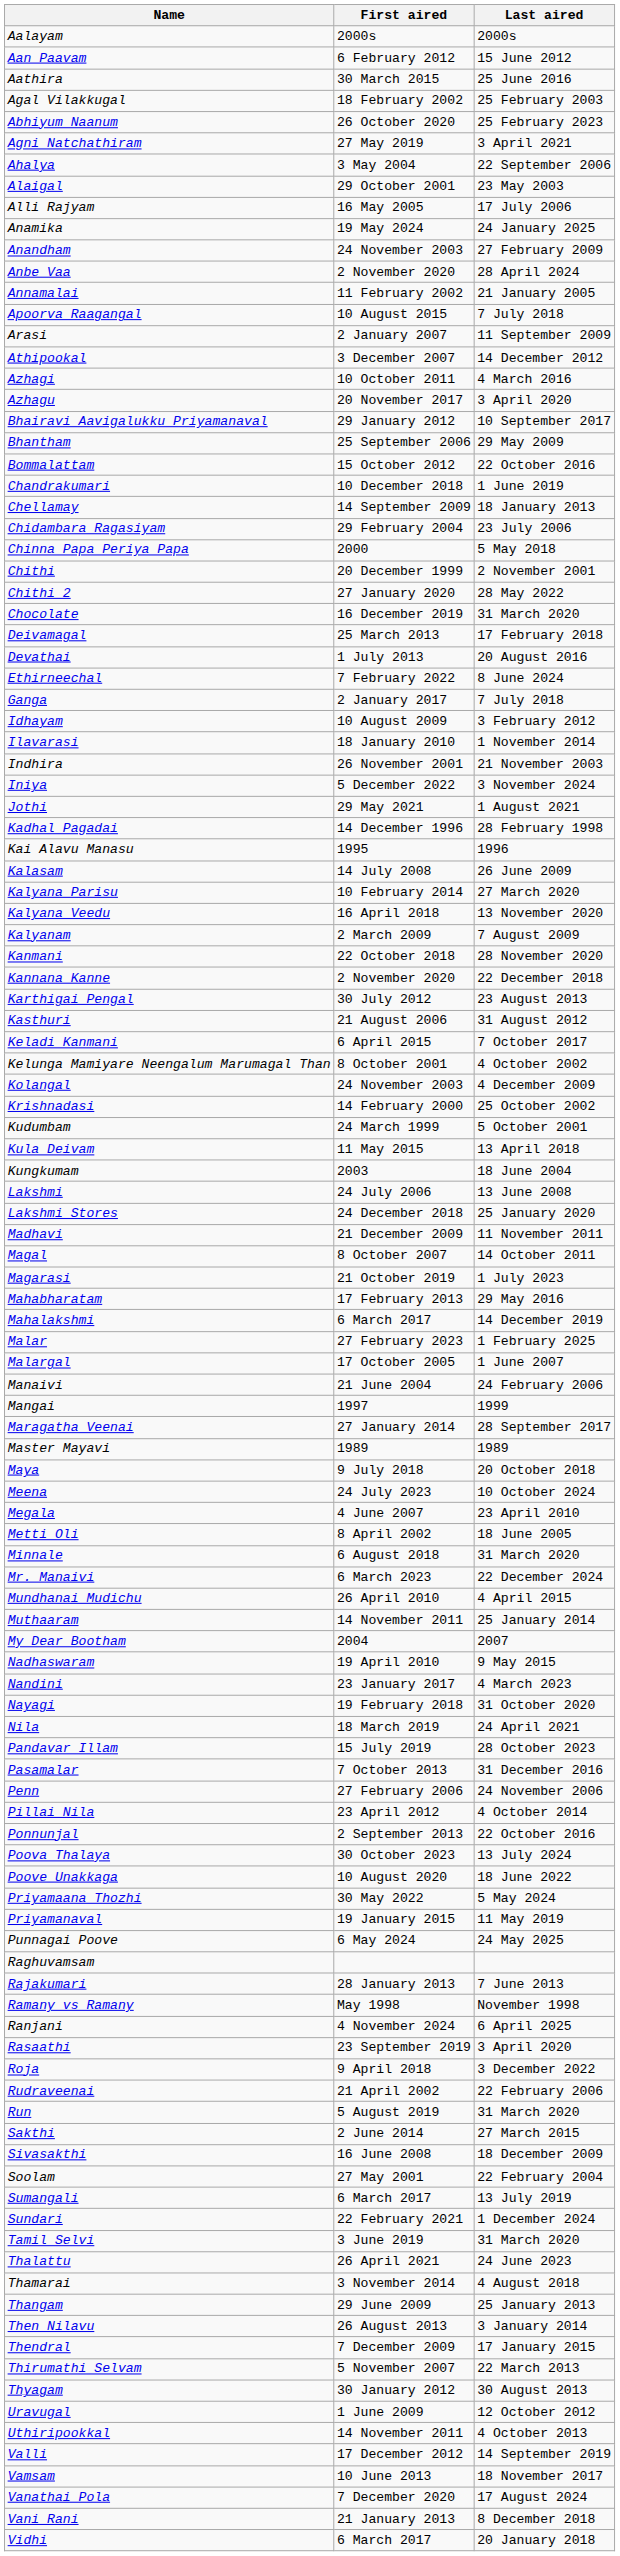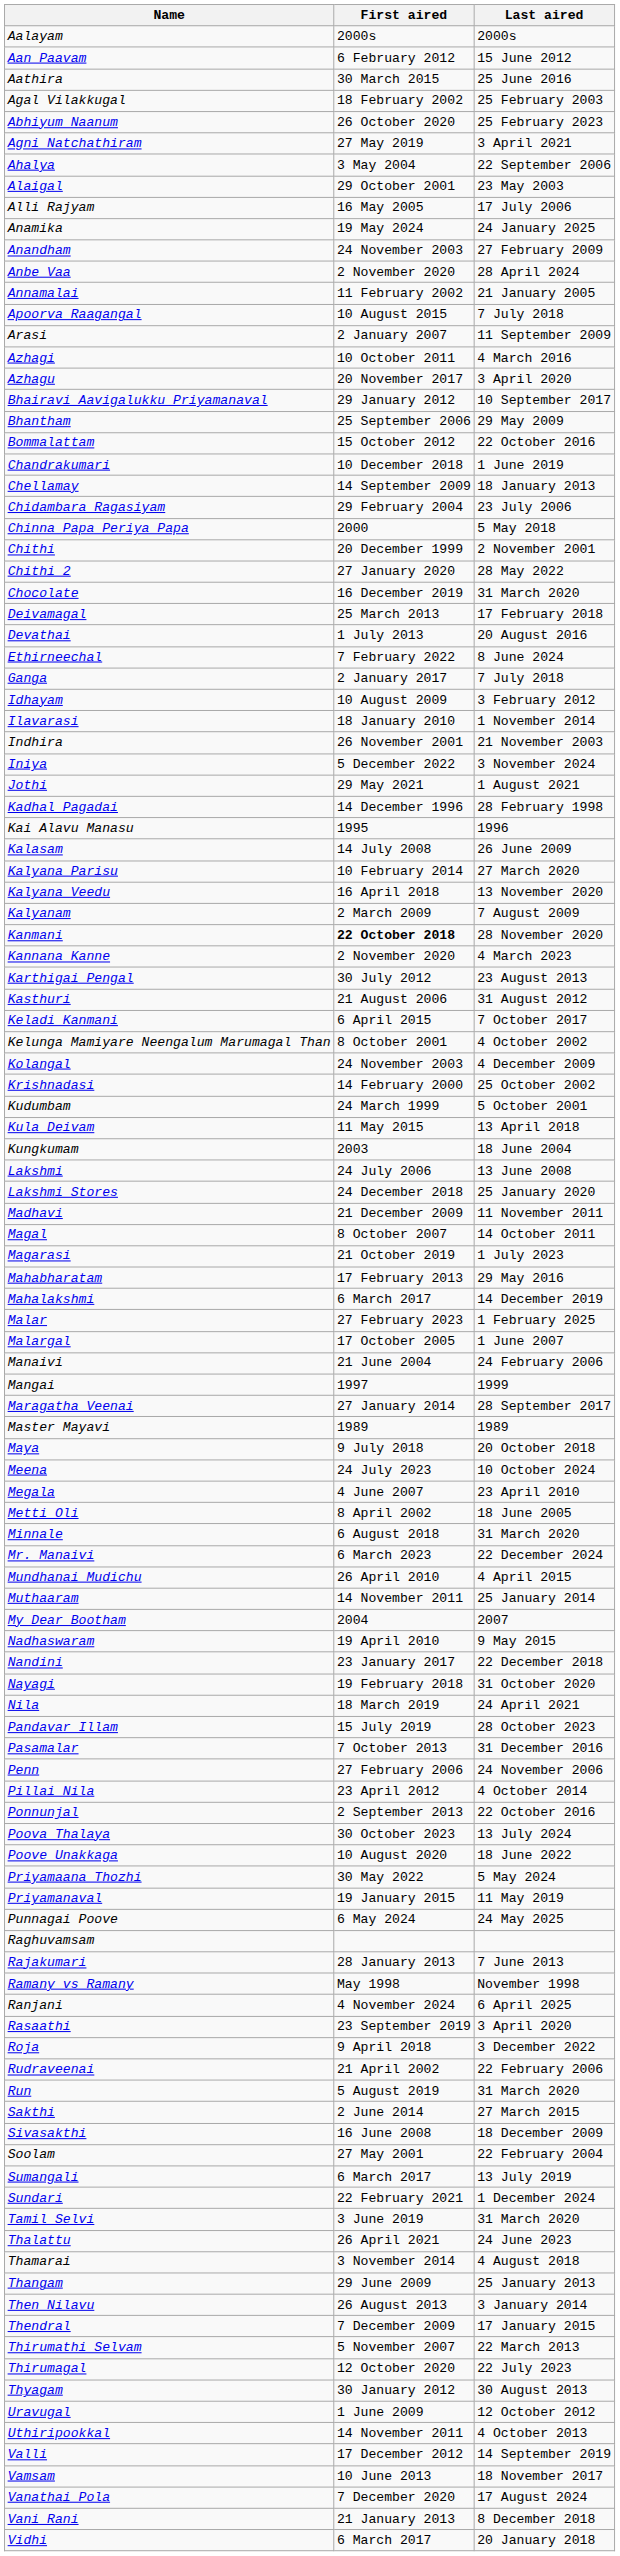- row: Athipookal | 3 December 2007 | 14 December 2012
Kanmani | First aired: normal -> bold
Kannana Kanne | Last aired: 22 December 2018 -> 4 March 2023
Nandini | Last aired: 4 March 2023 -> 22 December 2018
+ row: Thirumagal | 12 October 2020 | 22 July 2023
